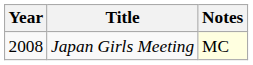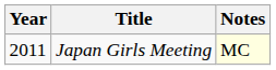Japan Girls Meeting | Year: 2008 -> 2011
